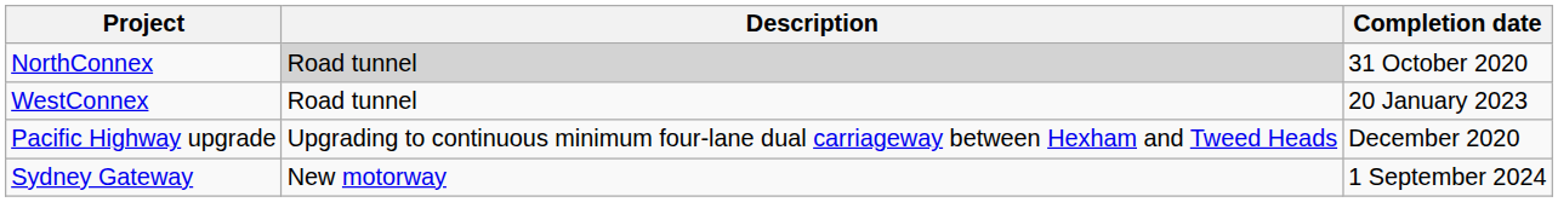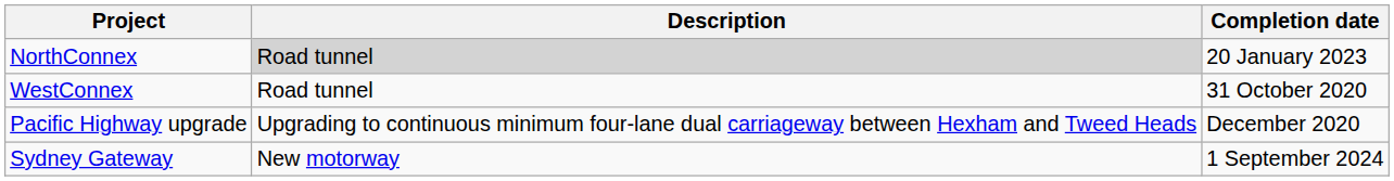NorthConnex | Completion date: 31 October 2020 -> 20 January 2023
WestConnex | Completion date: 20 January 2023 -> 31 October 2020
